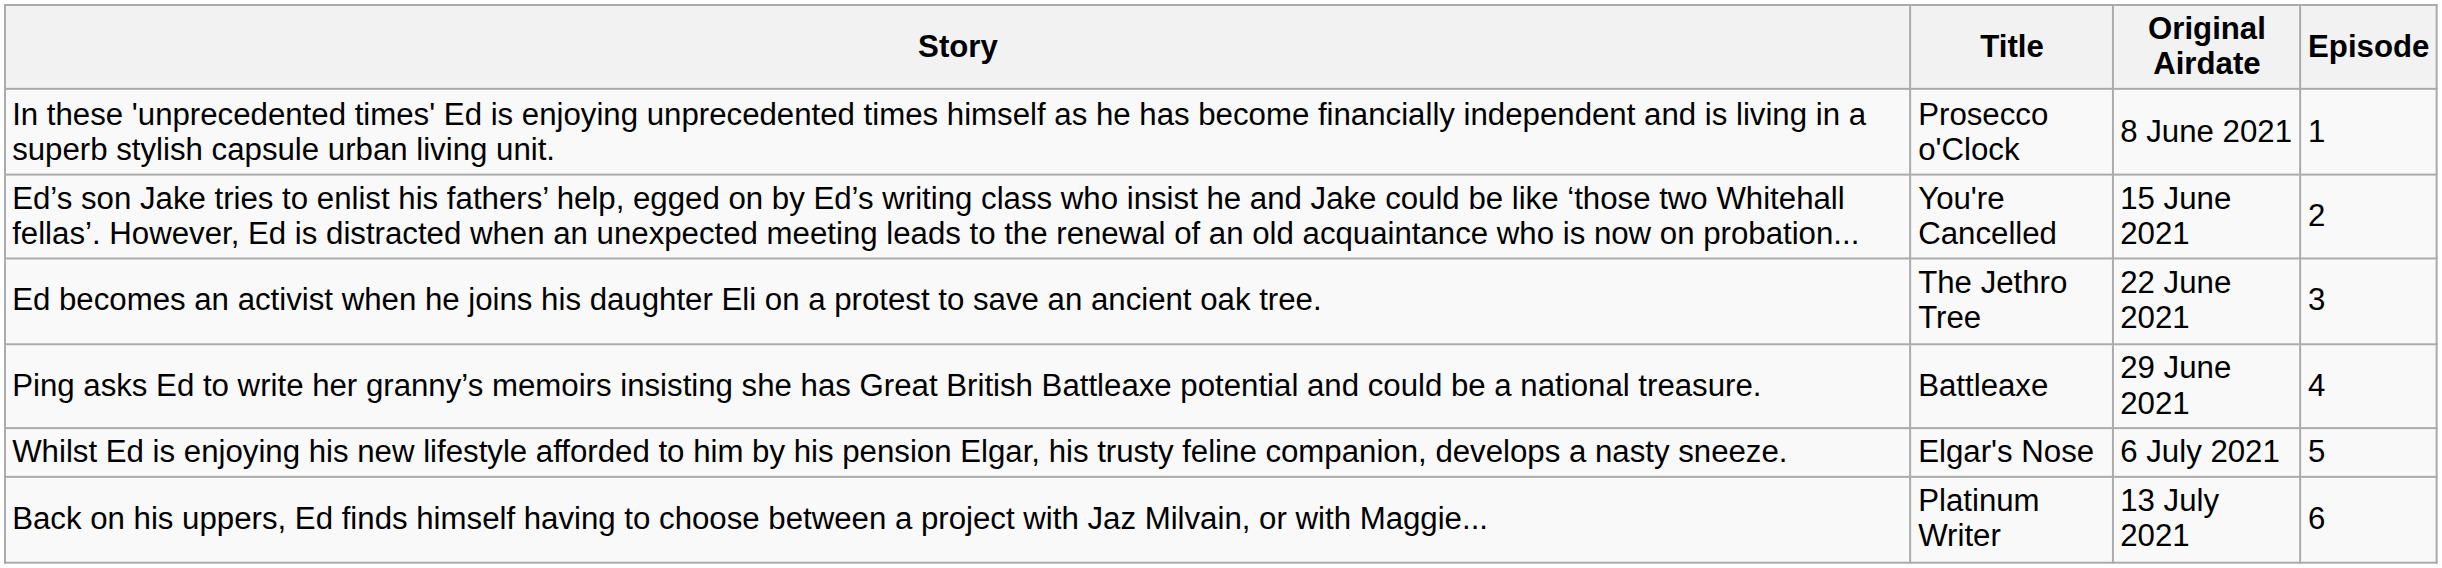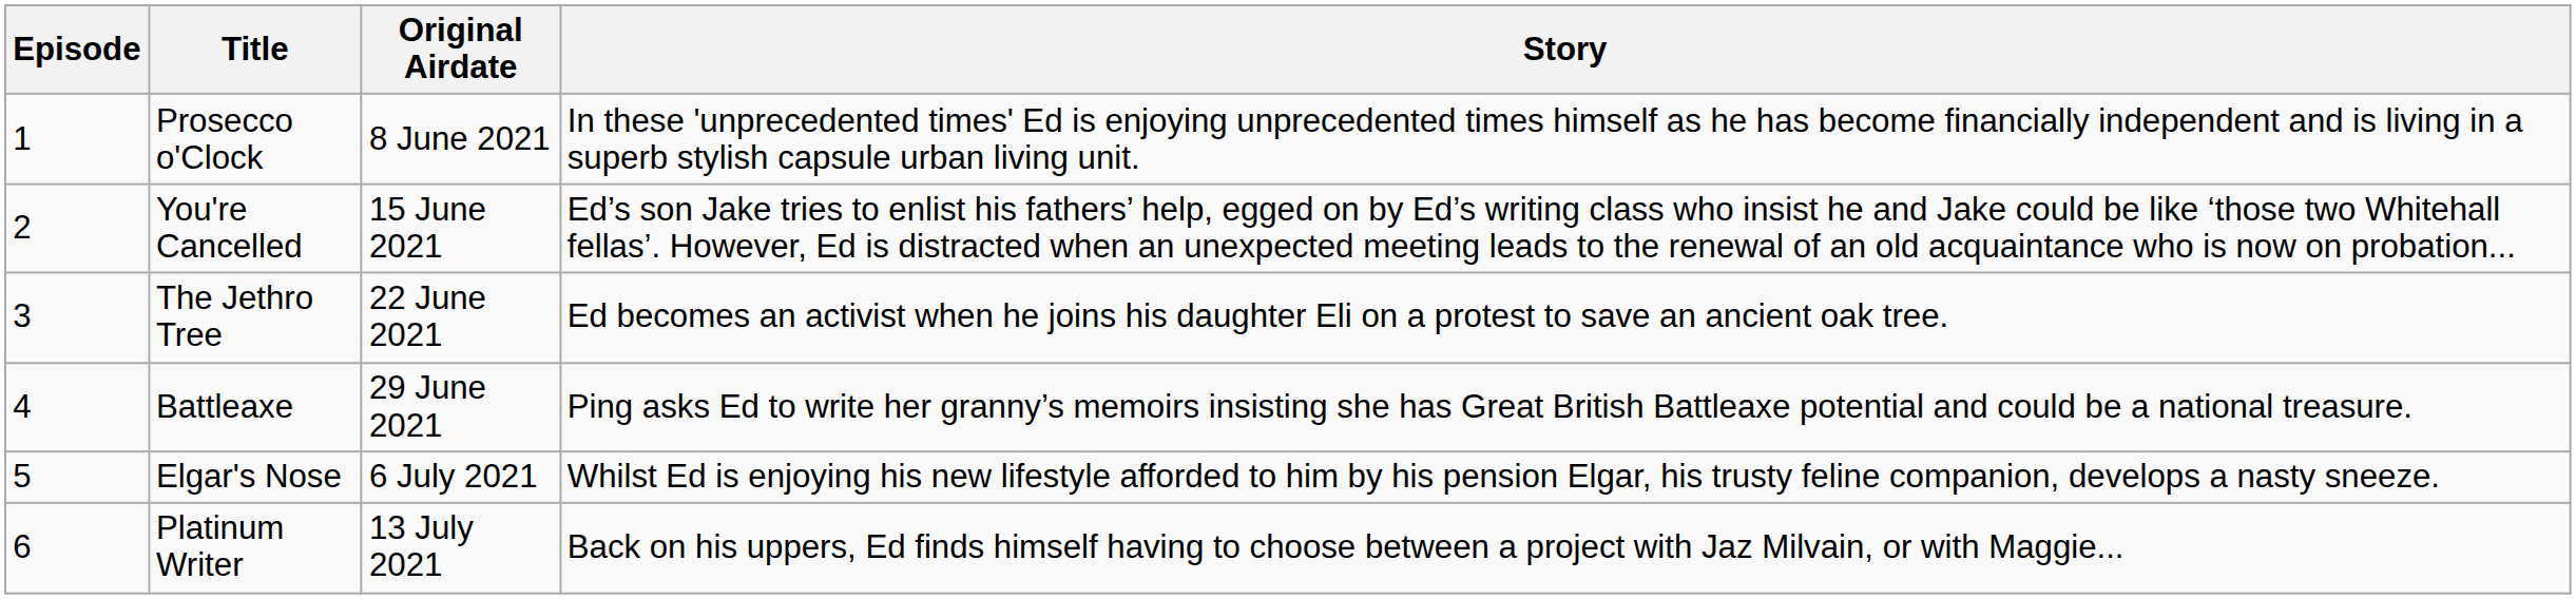columns swapped: Episode <-> Story
